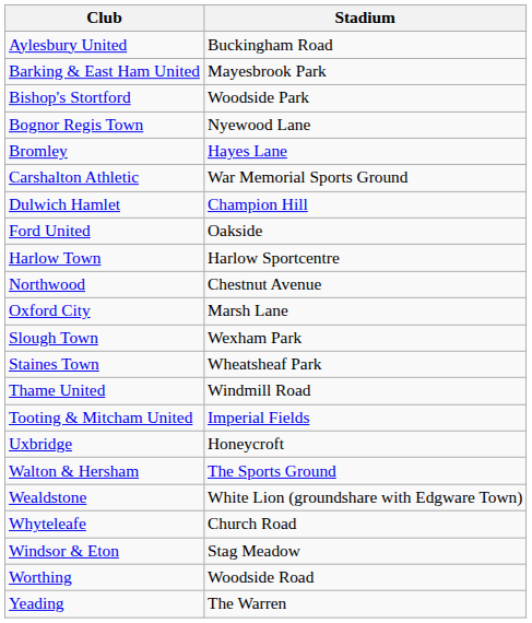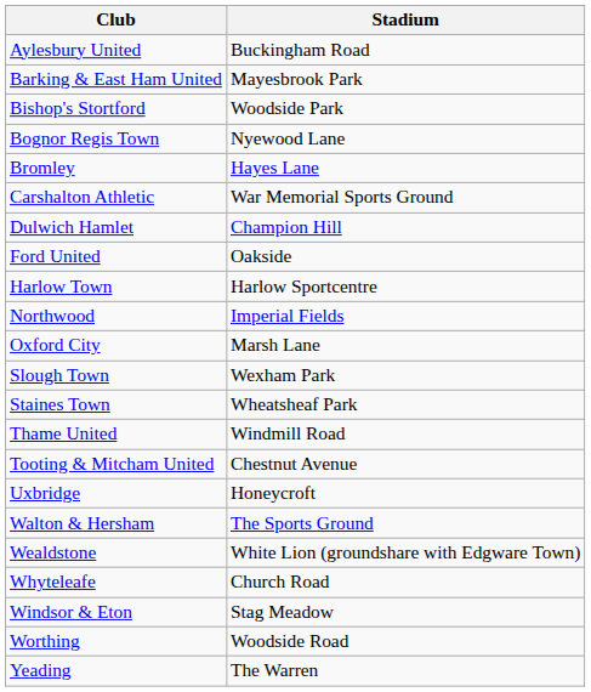Northwood | Stadium: Chestnut Avenue -> Imperial Fields
Tooting & Mitcham United | Stadium: Imperial Fields -> Chestnut Avenue
